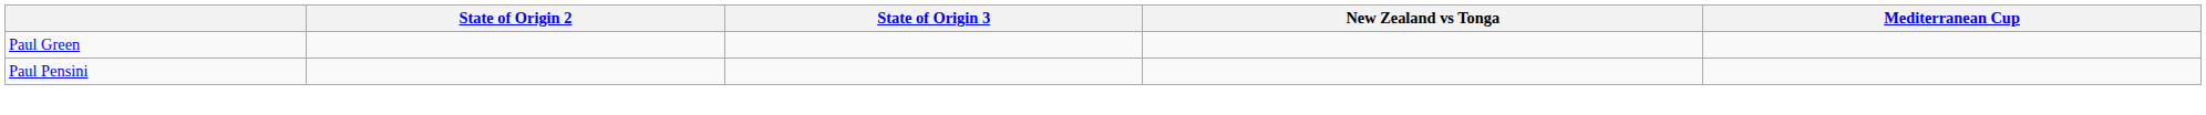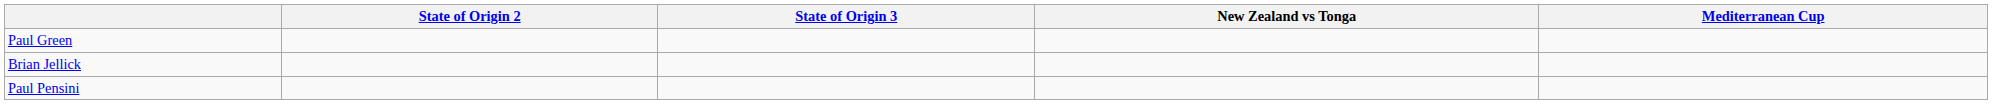+ row: Brian Jellick
